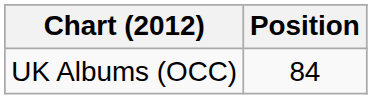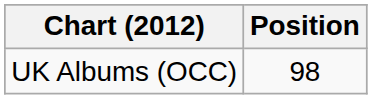UK Albums (OCC) | Position: 84 -> 98
